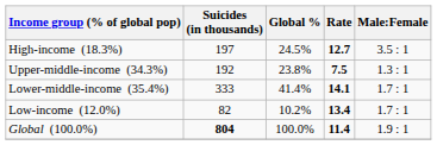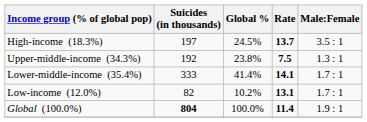High-income (18.3%) | Rate: 12.7 -> 13.7
Low-income (12.0%) | Rate: 13.4 -> 13.1
